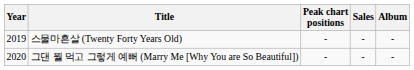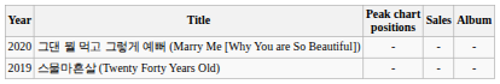rows swapped: 스물마흔살 (Twenty Forty Years Old) <-> 그댄 뭘 먹고 그렇게 예뻐 (Marry Me [Why You are So Beautiful])
